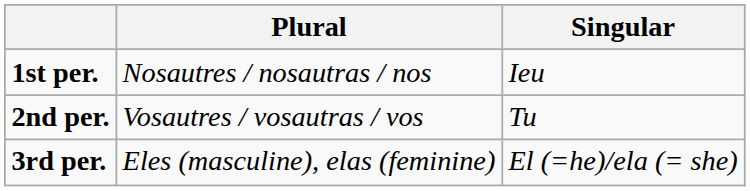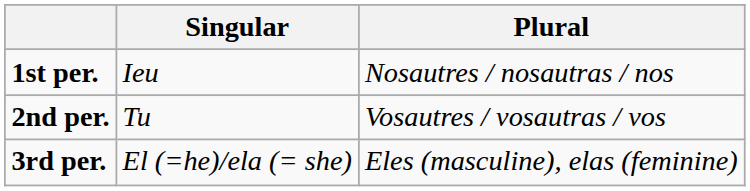columns swapped: Singular <-> Plural
